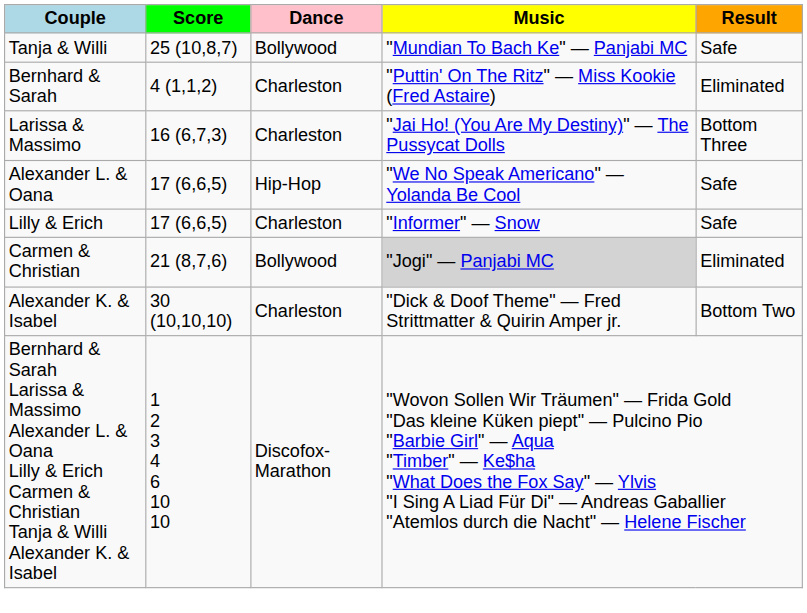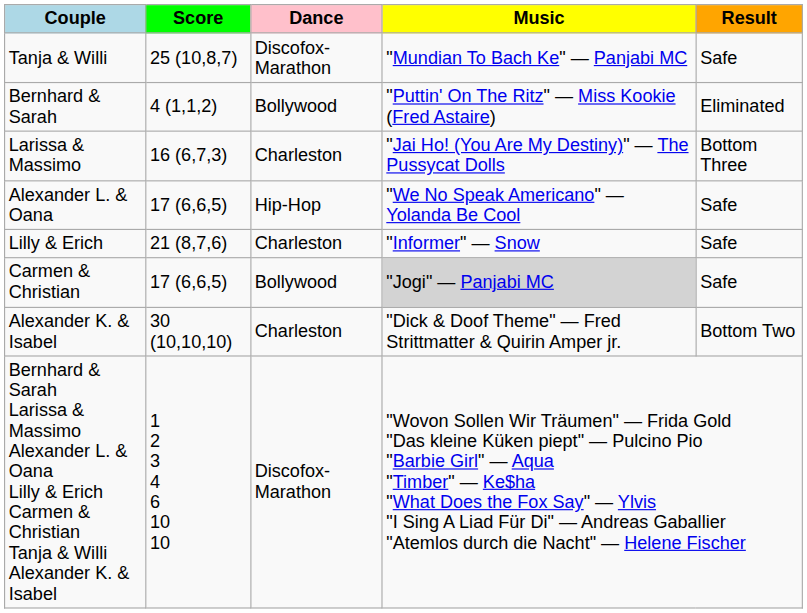Tanja & Willi | Dance: Bollywood -> Discofox-Marathon
Bernhard & Sarah | Dance: Charleston -> Bollywood
Lilly & Erich | Score: 17 (6,6,5) -> 21 (8,7,6)
Carmen & Christian | Score: 21 (8,7,6) -> 17 (6,6,5)
Carmen & Christian | Result: Eliminated -> Safe
